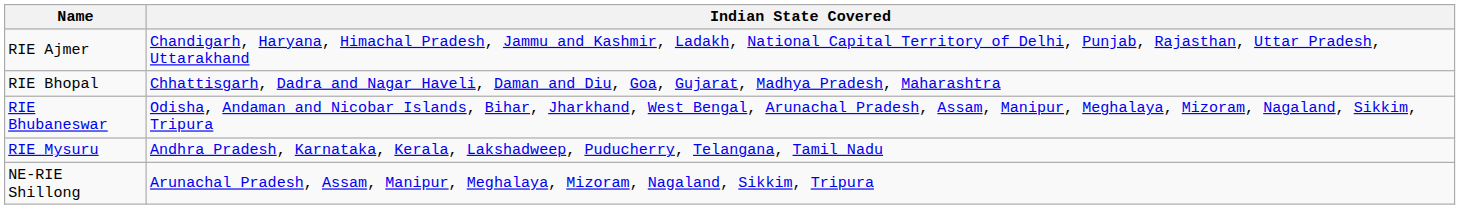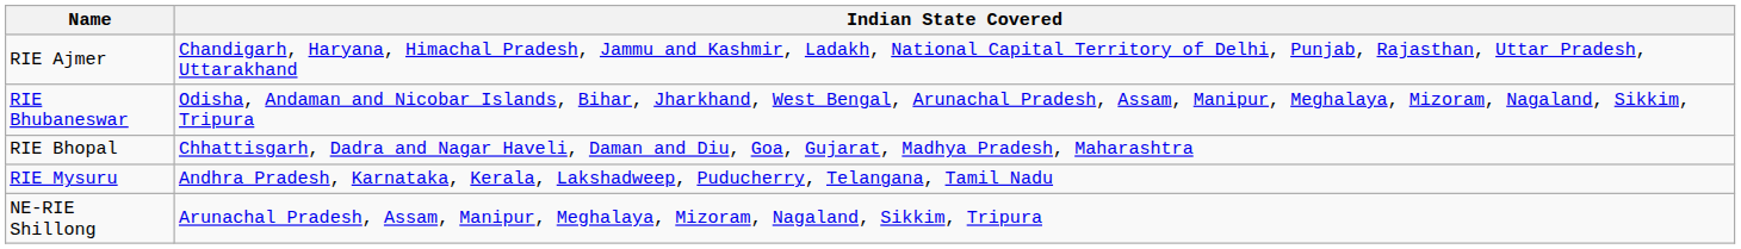rows swapped: RIE Bhopal <-> RIE Bhubaneswar
